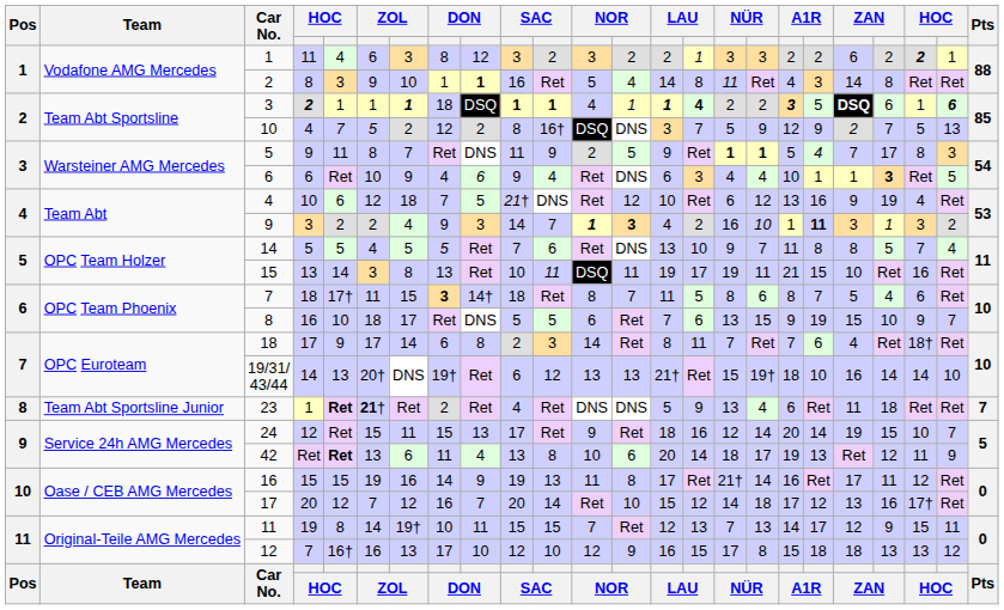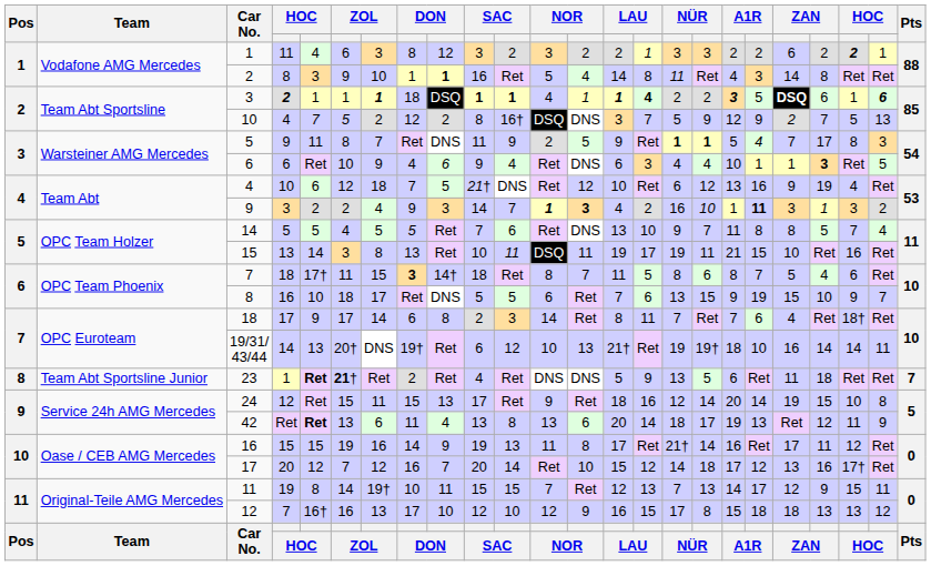19/31/ 43/44 | column 12: 13 -> 10
19/31/ 43/44 | column 16: 15 -> 19
19/31/ 43/44 | column 23: 10 -> 11
23 | column 17: 4 -> 5
24 | column 23: 7 -> 8
42 | column 12: 10 -> 13
